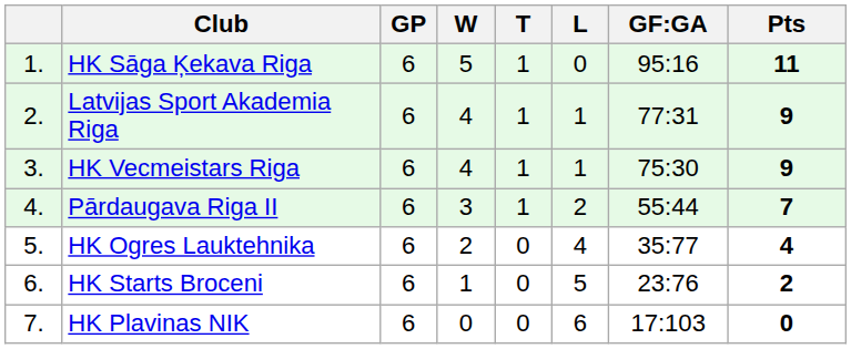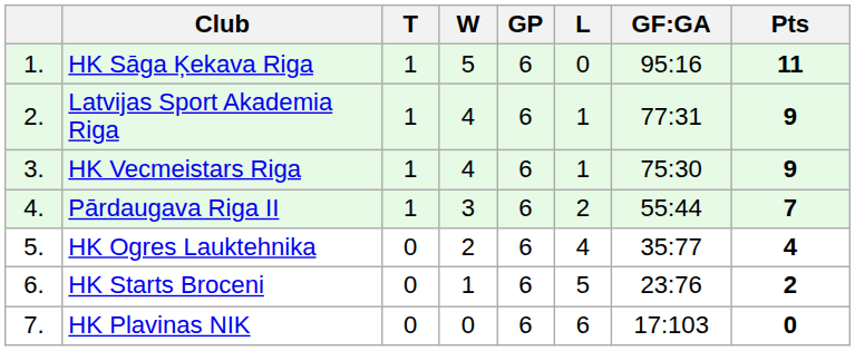columns swapped: GP <-> T
